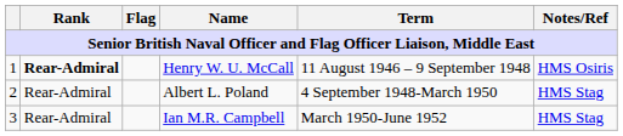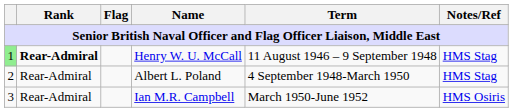Henry W. U. McCall | column 1: no background -> lightgreen background
Henry W. U. McCall | Notes/Ref: HMS Osiris -> HMS Stag
Ian M.R. Campbell | Notes/Ref: HMS Stag -> HMS Osiris
